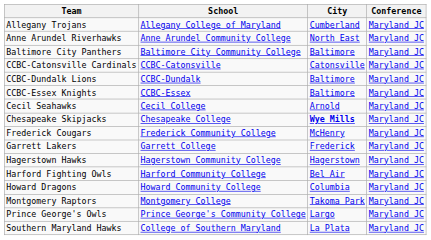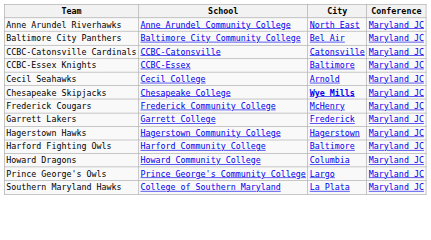- row: Allegany Trojans | Allegany College of Maryland | Cumberland | Maryland JC
Baltimore City Panthers | City: Baltimore -> Bel Air
- row: CCBC-Dundalk Lions | CCBC-Dundalk | Baltimore | Maryland JC
Harford Fighting Owls | City: Bel Air -> Baltimore
- row: Montgomery Raptors | Montgomery College | Takoma Park | Maryland JC
